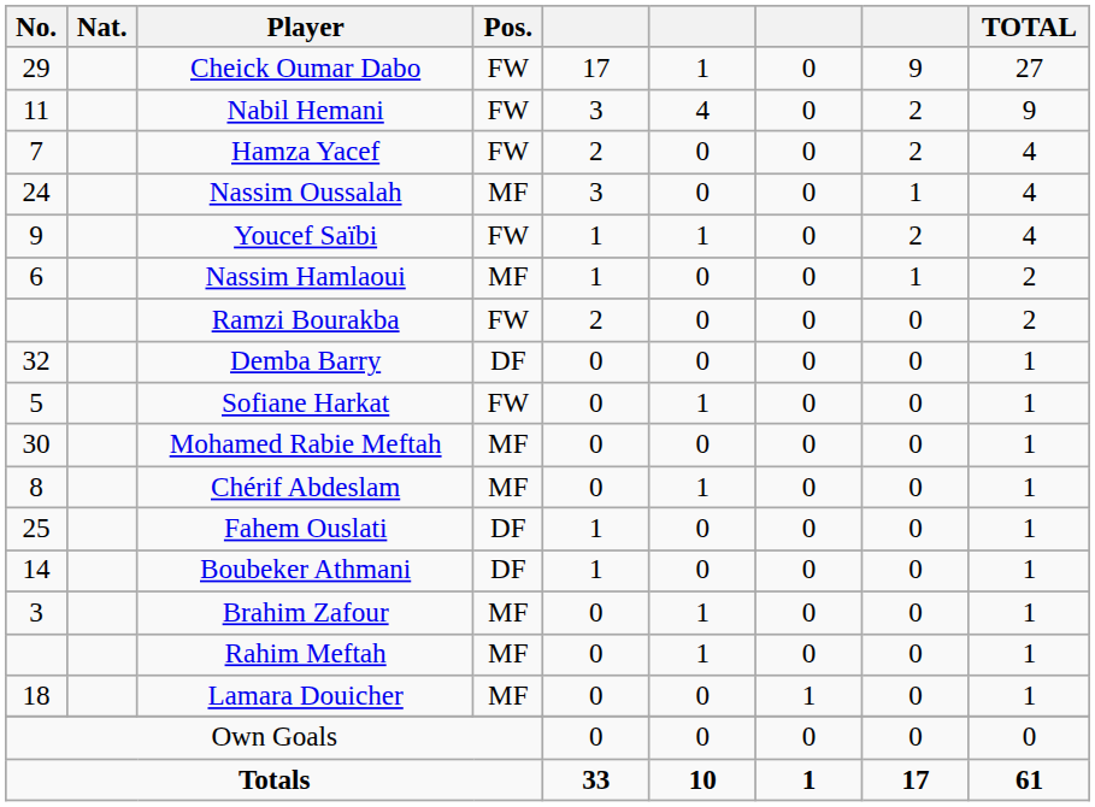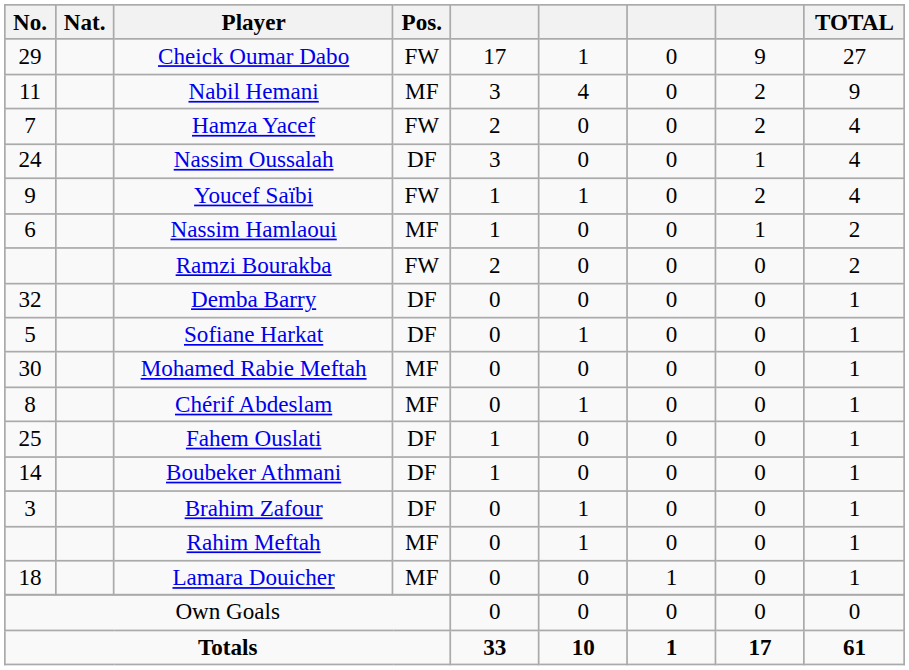Nabil Hemani | Pos.: FW -> MF
Nassim Oussalah | Pos.: MF -> DF
Sofiane Harkat | Pos.: FW -> DF
Brahim Zafour | Pos.: MF -> DF
